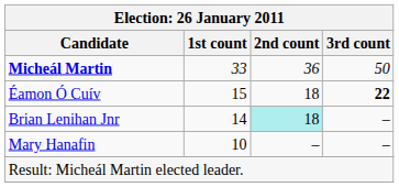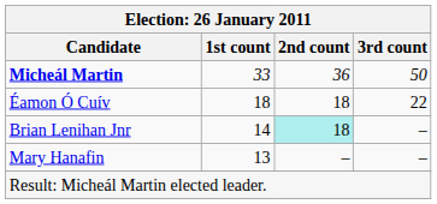Éamon Ó Cuív | column 2: 15 -> 18
Éamon Ó Cuív | column 4: bold -> normal
Mary Hanafin | column 2: 10 -> 13
